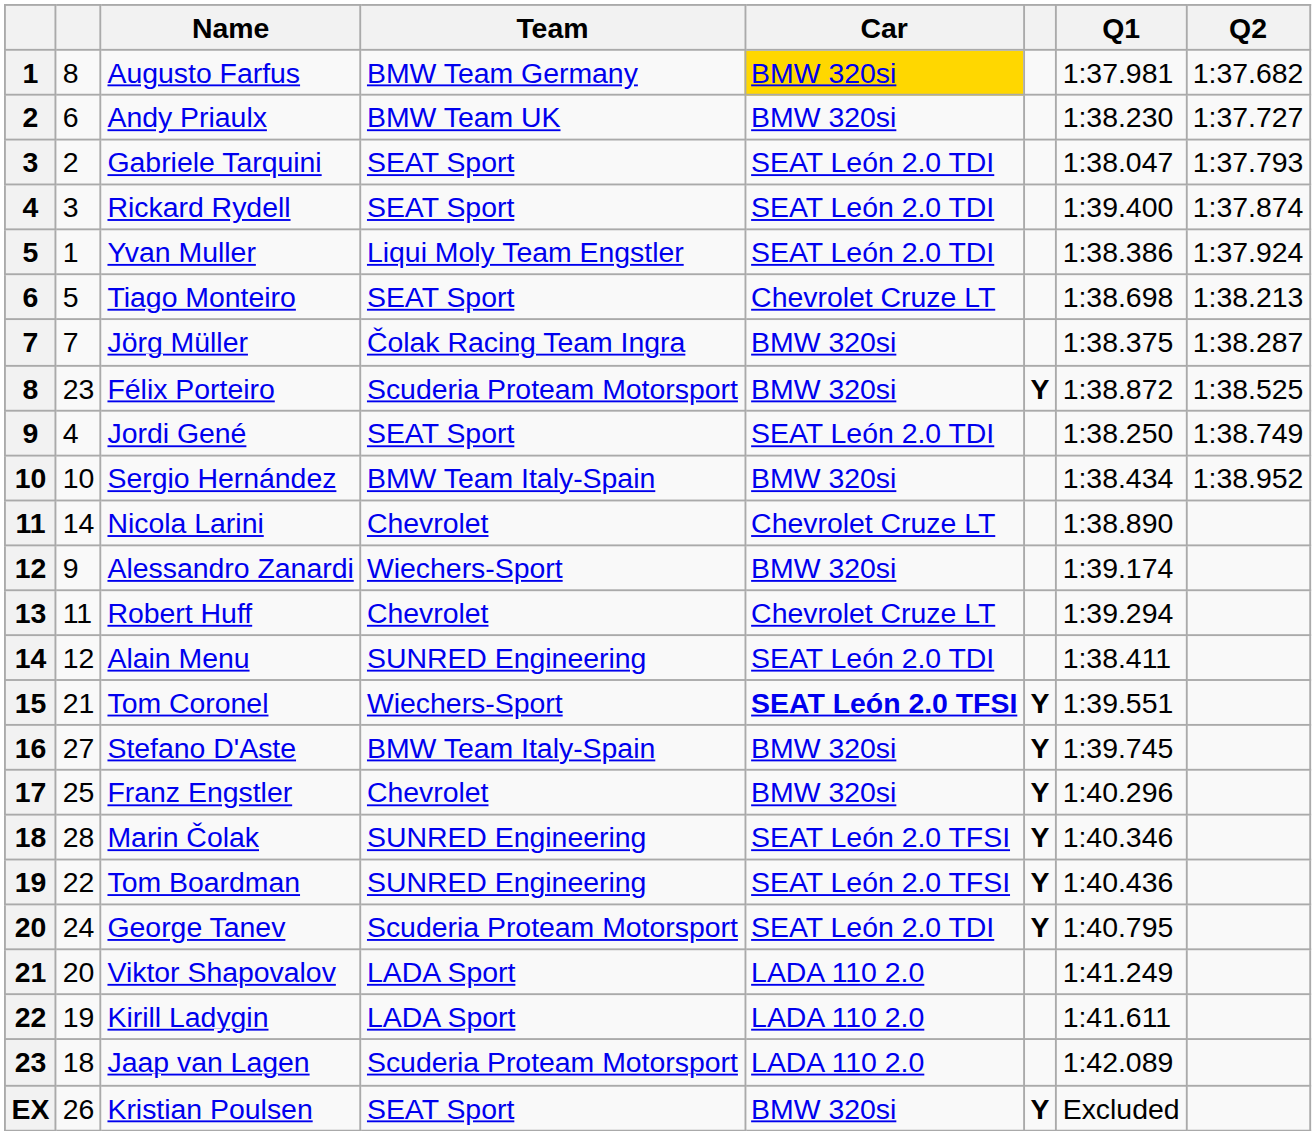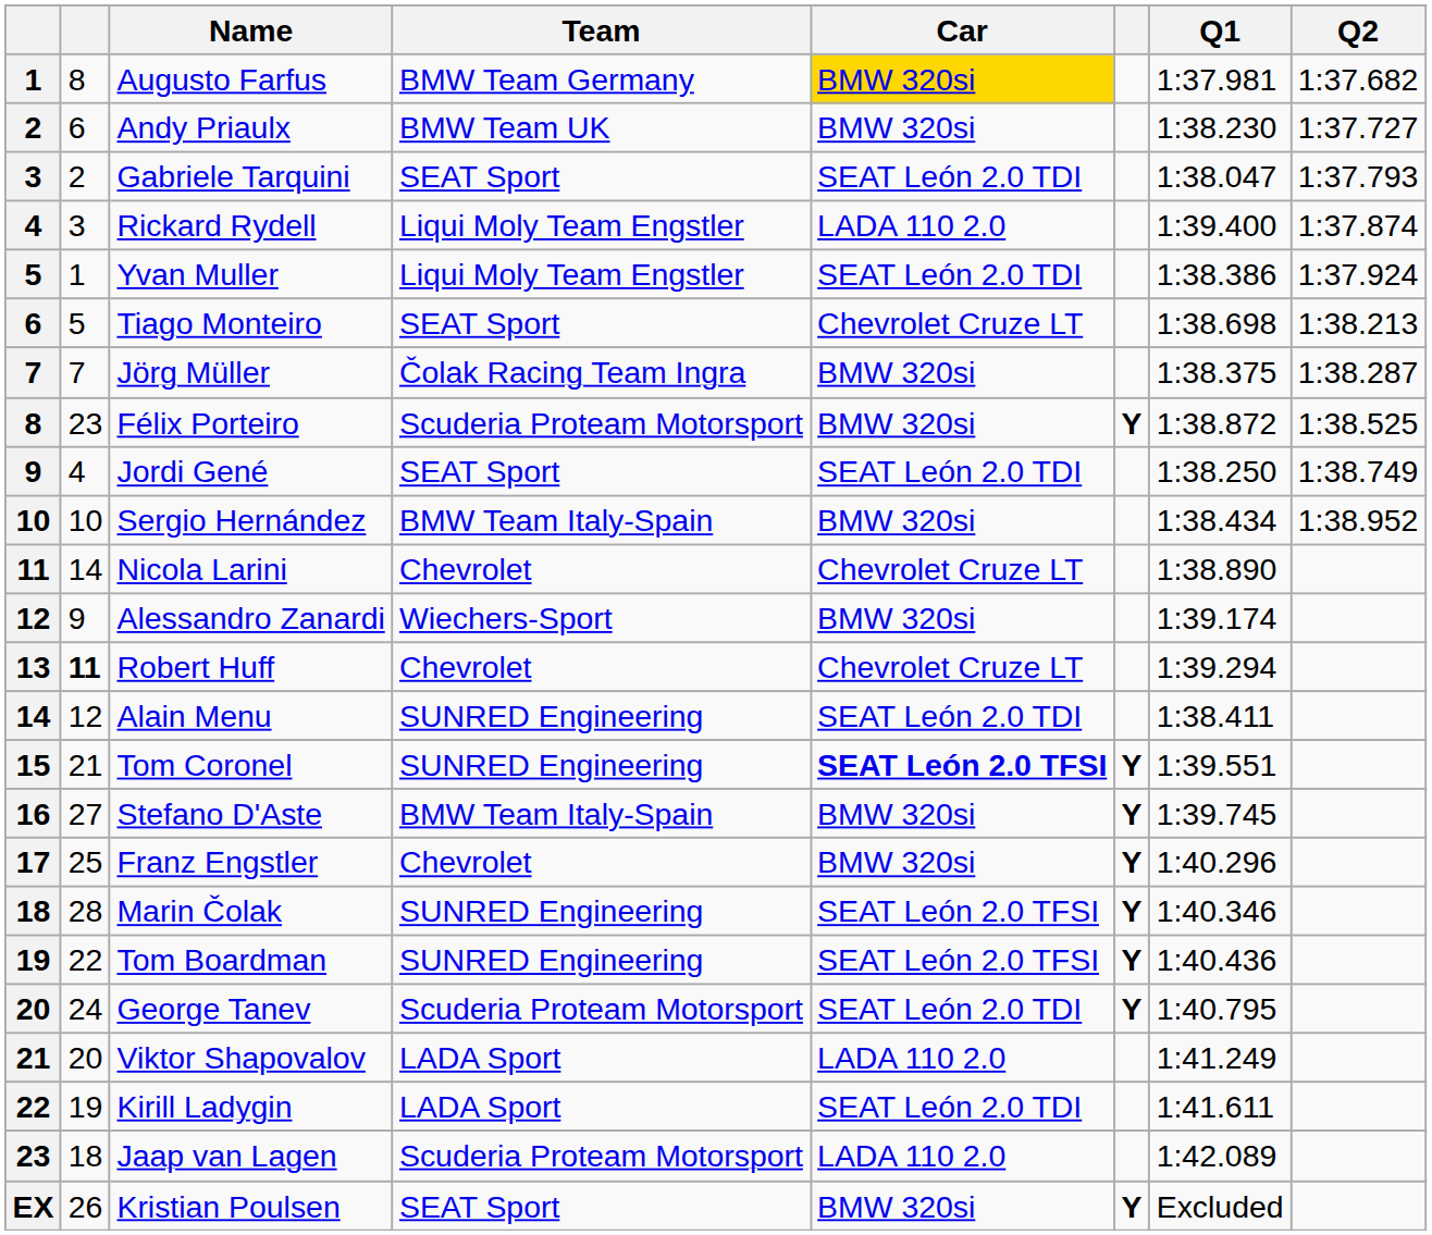Rickard Rydell | Team: SEAT Sport -> Liqui Moly Team Engstler
Rickard Rydell | Car: SEAT León 2.0 TDI -> LADA 110 2.0
Robert Huff | column 2: normal -> bold
Tom Coronel | Team: Wiechers-Sport -> SUNRED Engineering
Kirill Ladygin | Car: LADA 110 2.0 -> SEAT León 2.0 TDI
